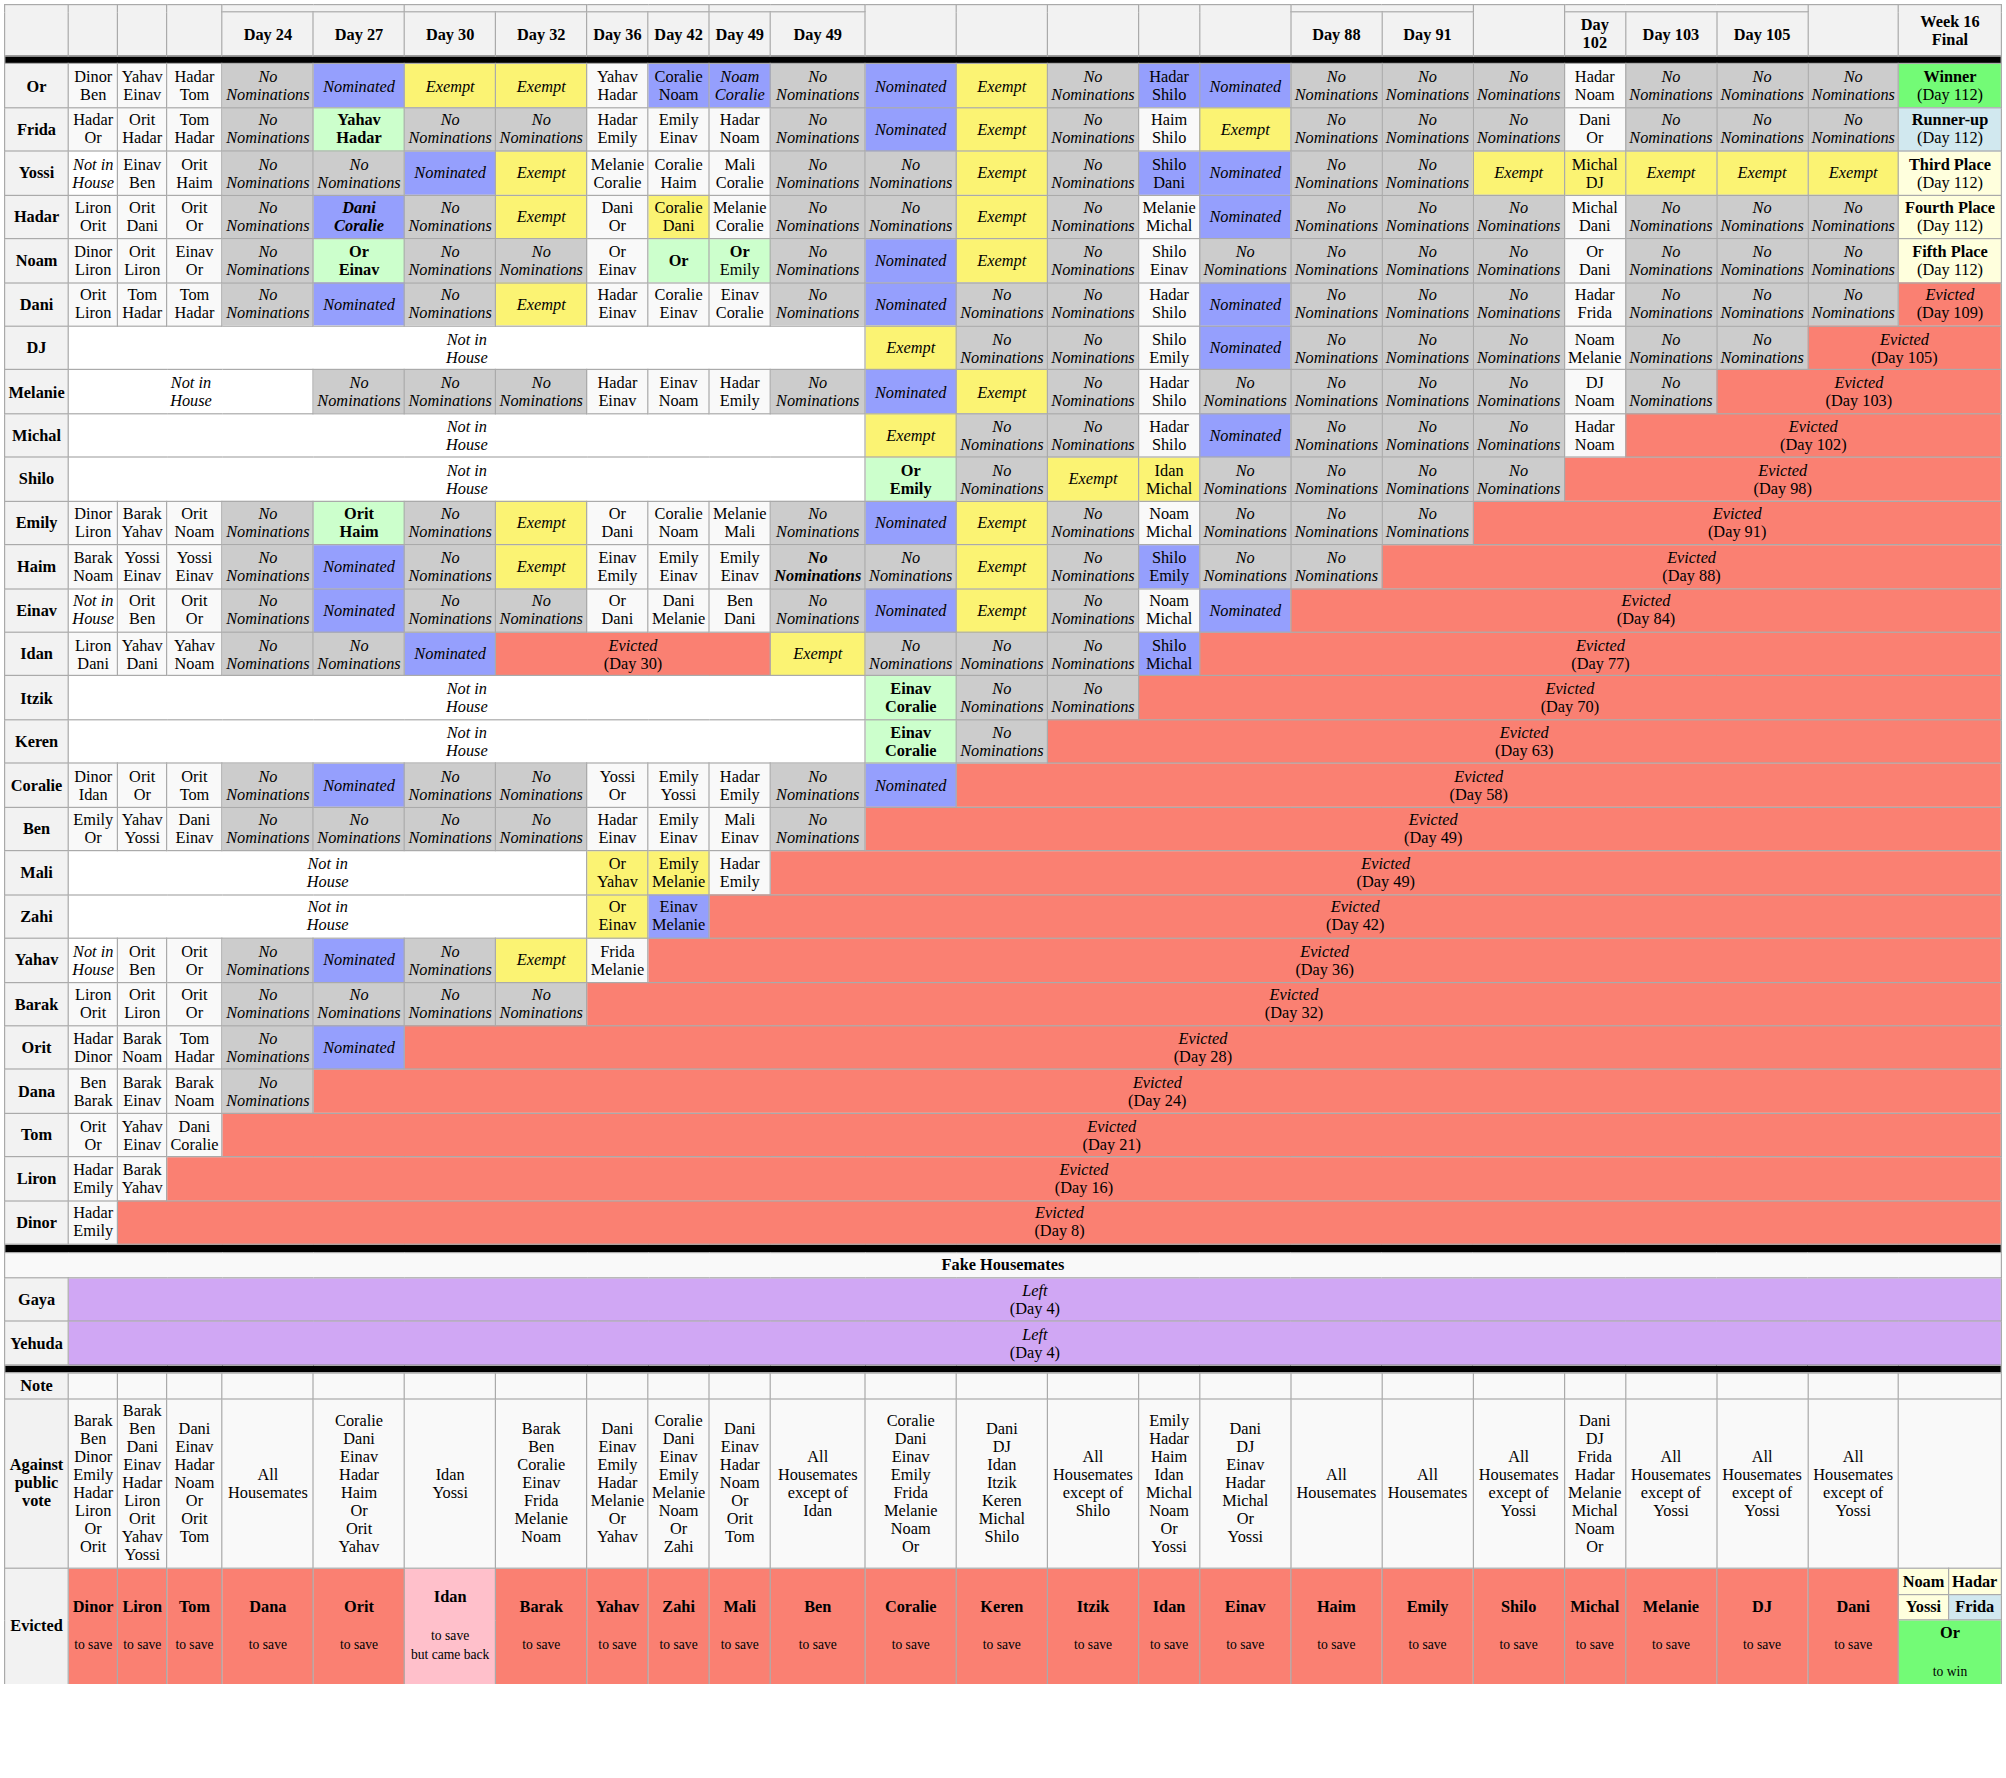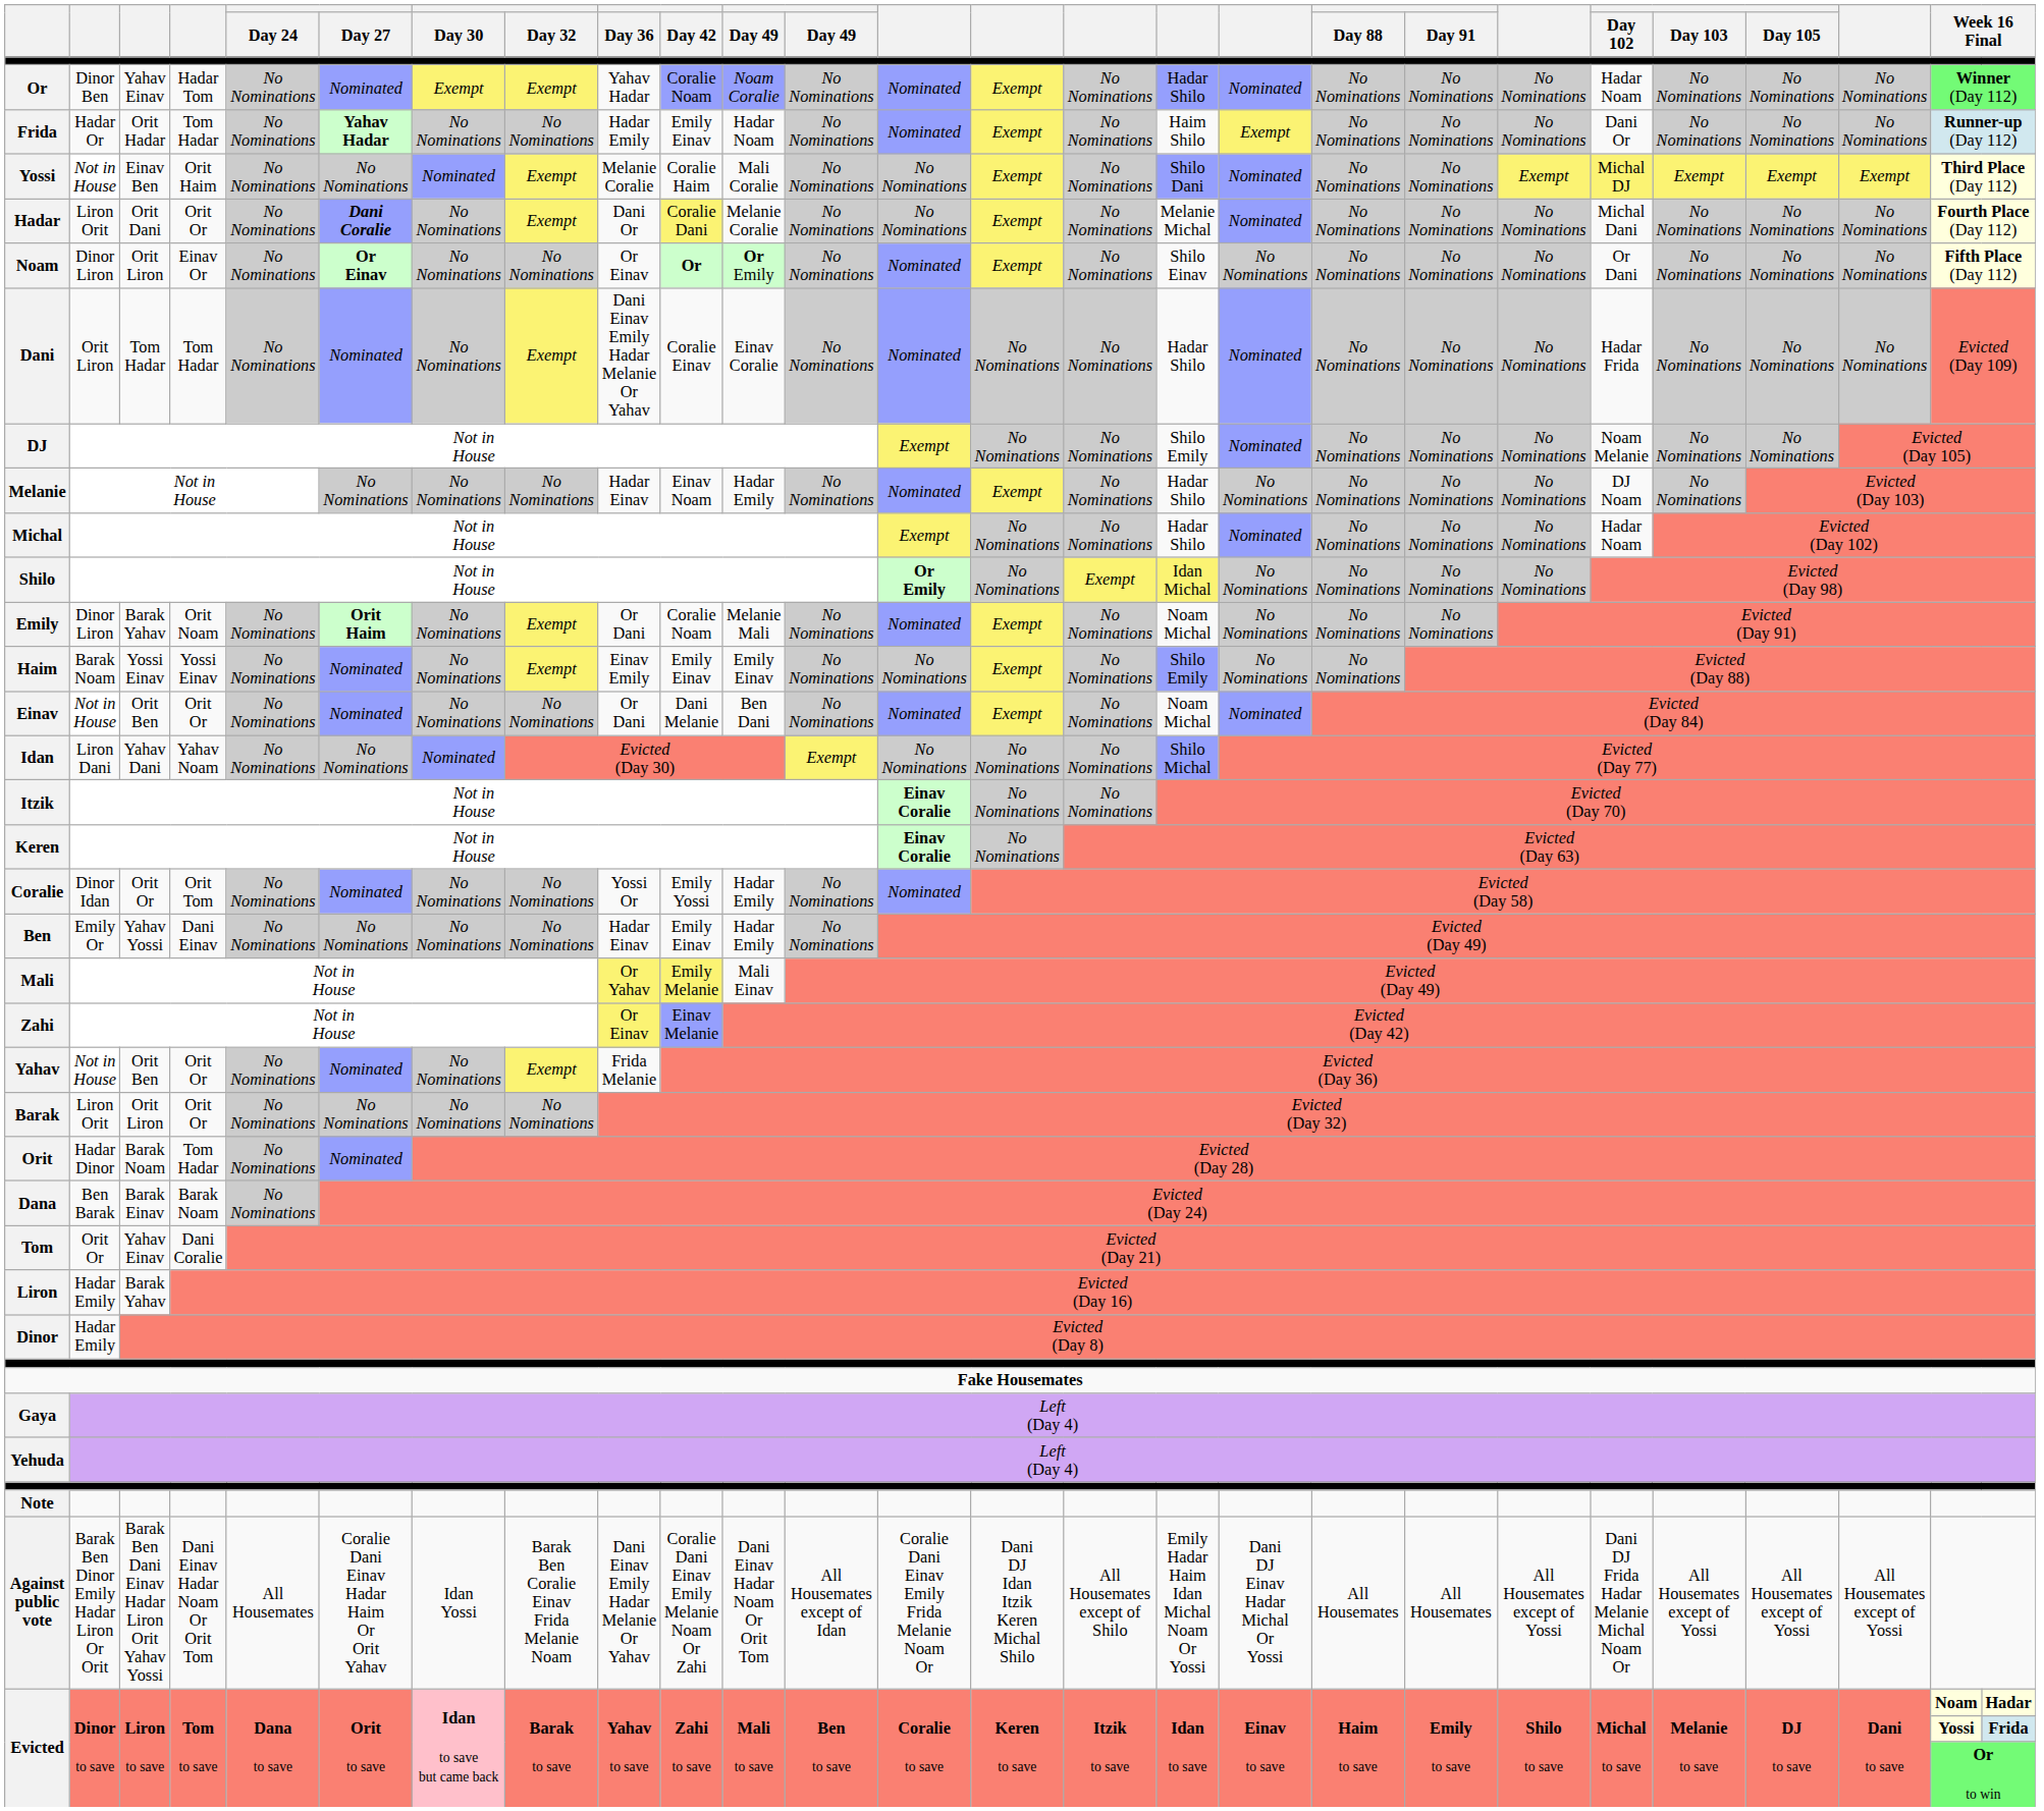Dani | Day 36: Hadar Einav -> Dani Einav Emily Hadar Melanie Or Yahav
Haim | column 12: bold -> normal
Ben | column 11: Mali Einav -> Hadar Emily
Mali | column 11: Hadar Emily -> Mali Einav
